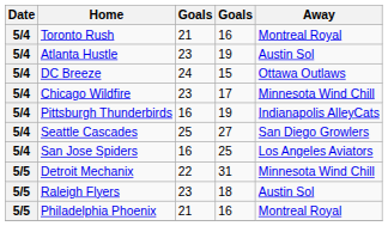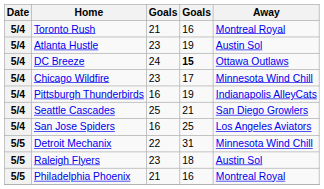DC Breeze | column 4: normal -> bold
Seattle Cascades | column 4: 27 -> 21
